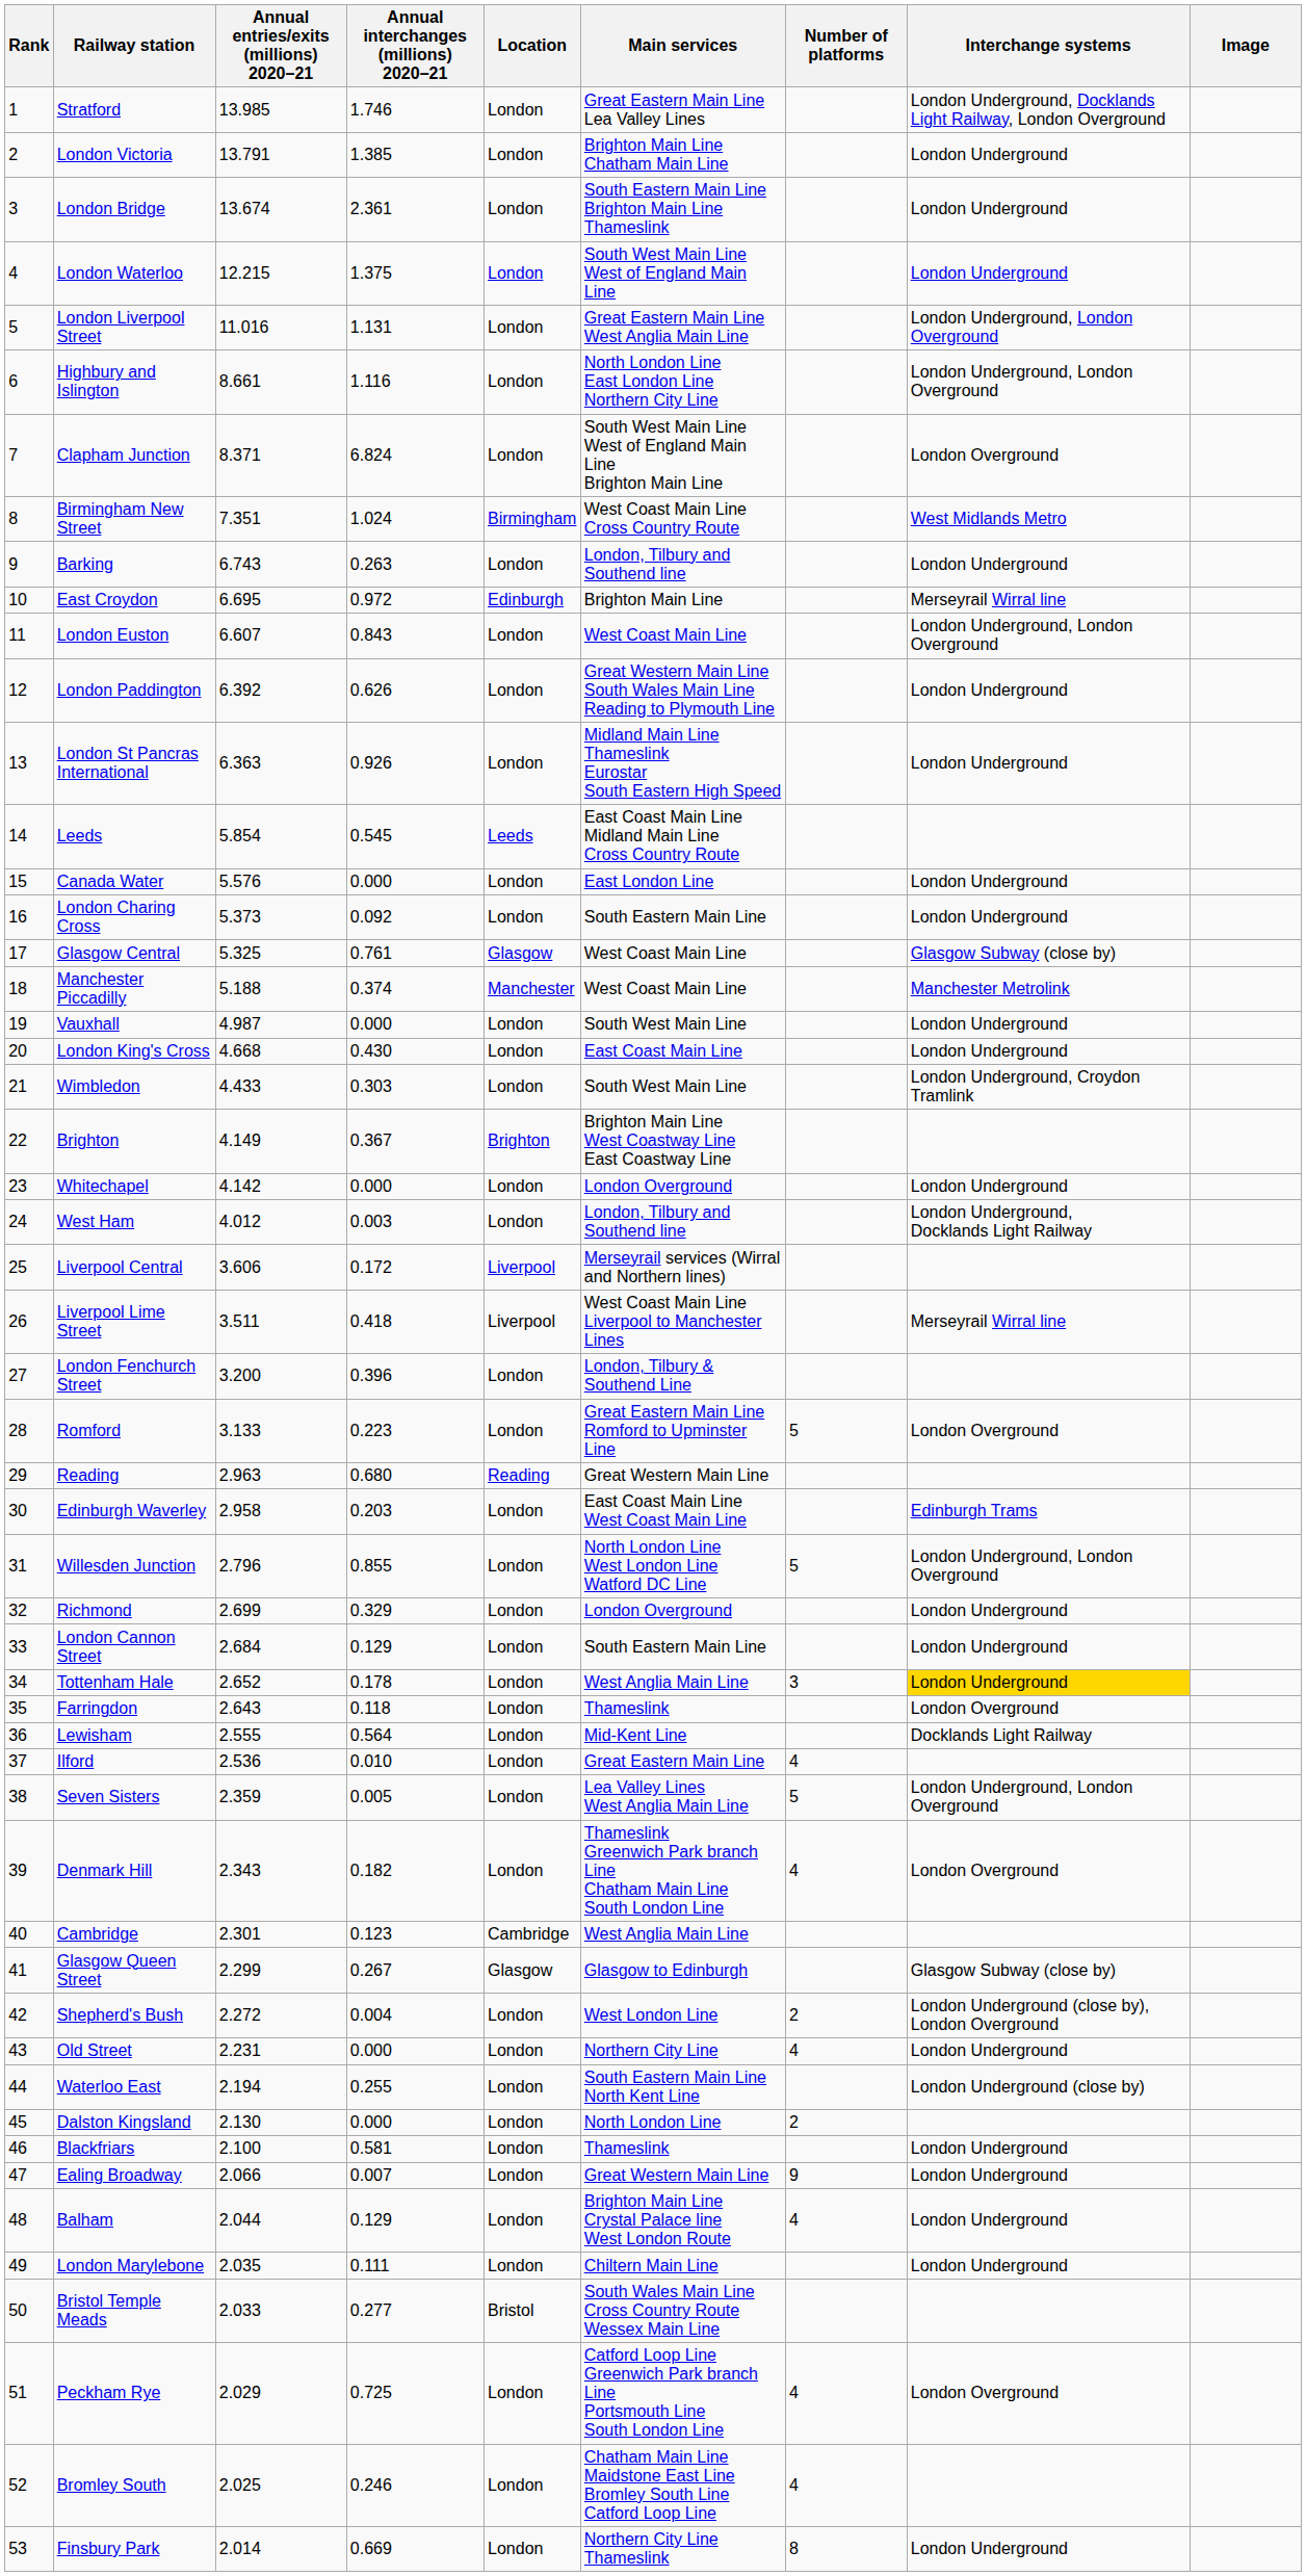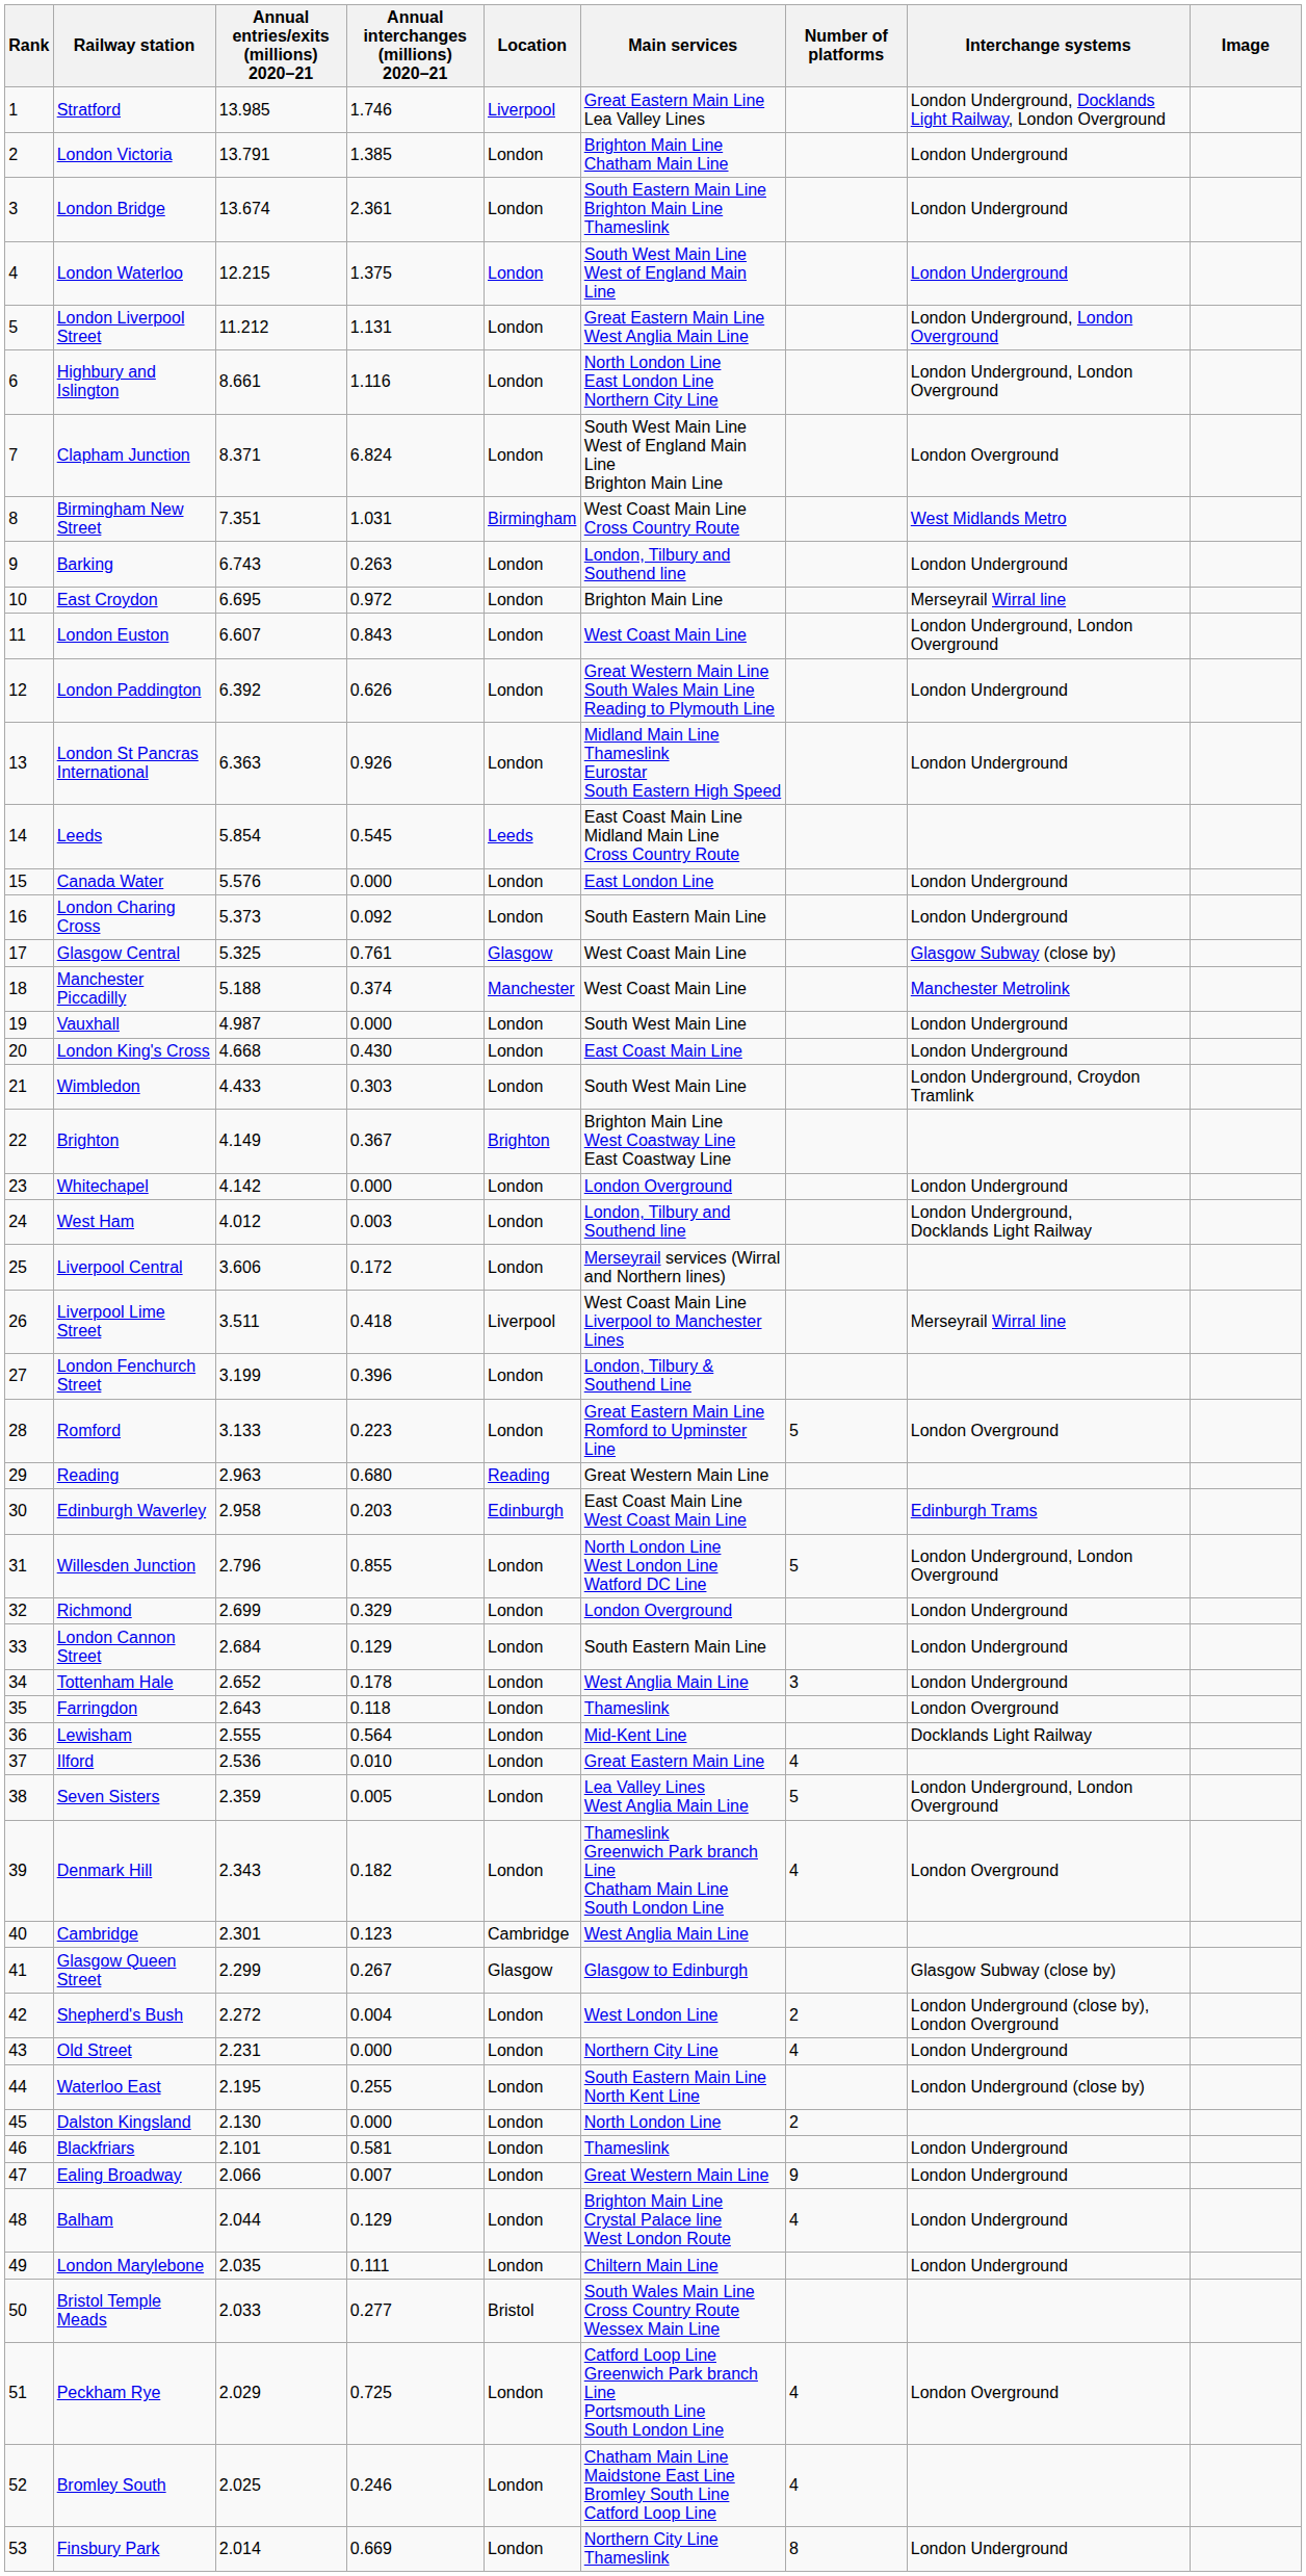Stratford | Location: London -> Liverpool
London Liverpool Street | Annual entries/exits (millions) 2020–21: 11.016 -> 11.212
Birmingham New Street | Annual interchanges (millions) 2020–21: 1.024 -> 1.031
East Croydon | Location: Edinburgh -> London
Liverpool Central | Location: Liverpool -> London
London Fenchurch Street | Annual entries/exits (millions) 2020–21: 3.200 -> 3.199
Edinburgh Waverley | Location: London -> Edinburgh
Tottenham Hale | Interchange systems: gold background -> no background
Waterloo East | Annual entries/exits (millions) 2020–21: 2.194 -> 2.195
Blackfriars | Annual entries/exits (millions) 2020–21: 2.100 -> 2.101
